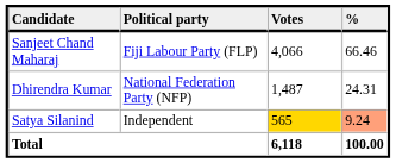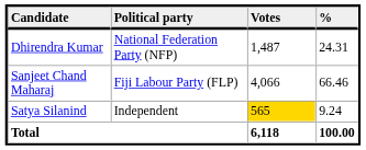rows swapped: Sanjeet Chand Maharaj <-> Dhirendra Kumar
Satya Silanind | %: lightsalmon background -> no background
